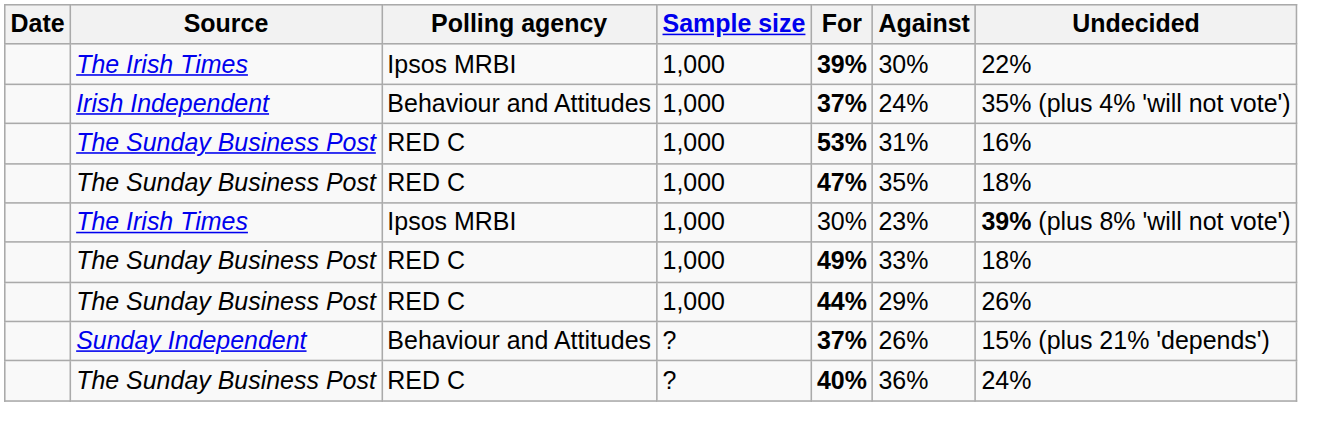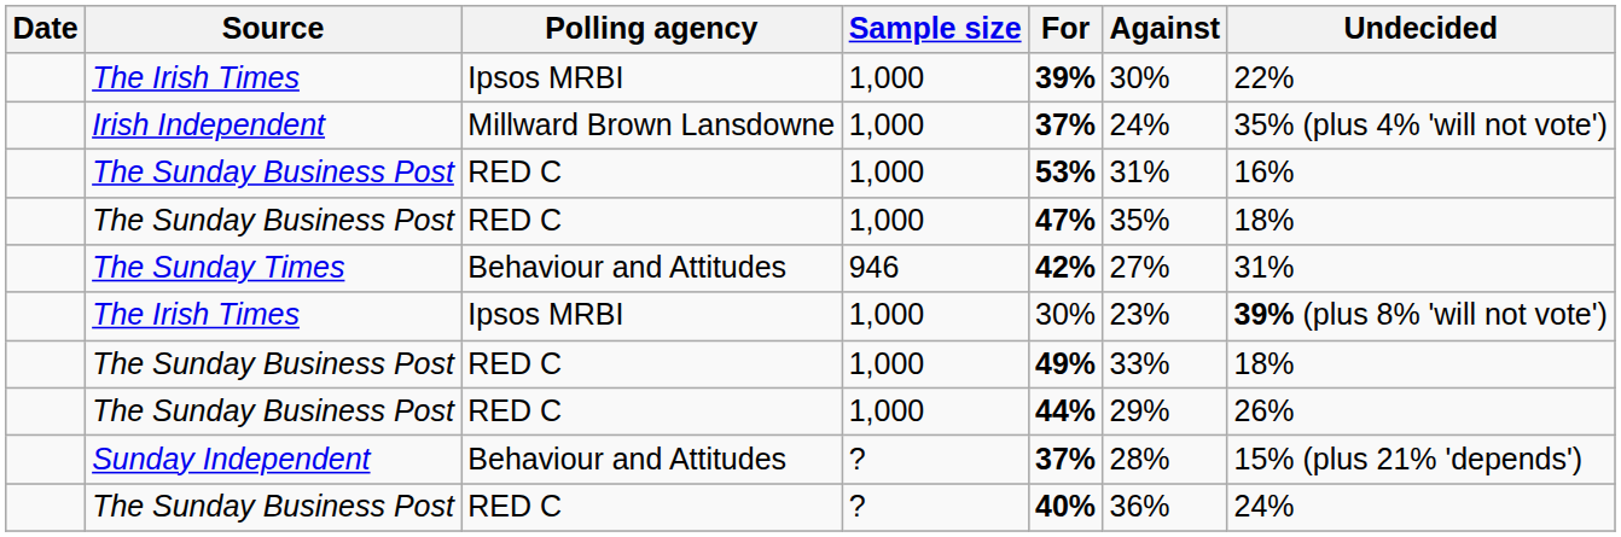Irish Independent | Polling agency: Behaviour and Attitudes -> Millward Brown Lansdowne
+ row: The Sunday Times | Behaviour and Attitudes | 946 | 42% | 27% | 31%
Sunday Independent | Against: 26% -> 28%
